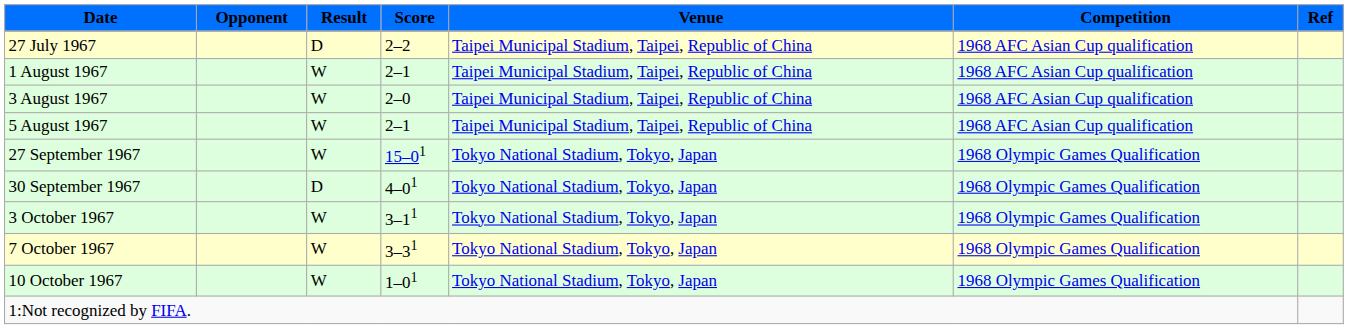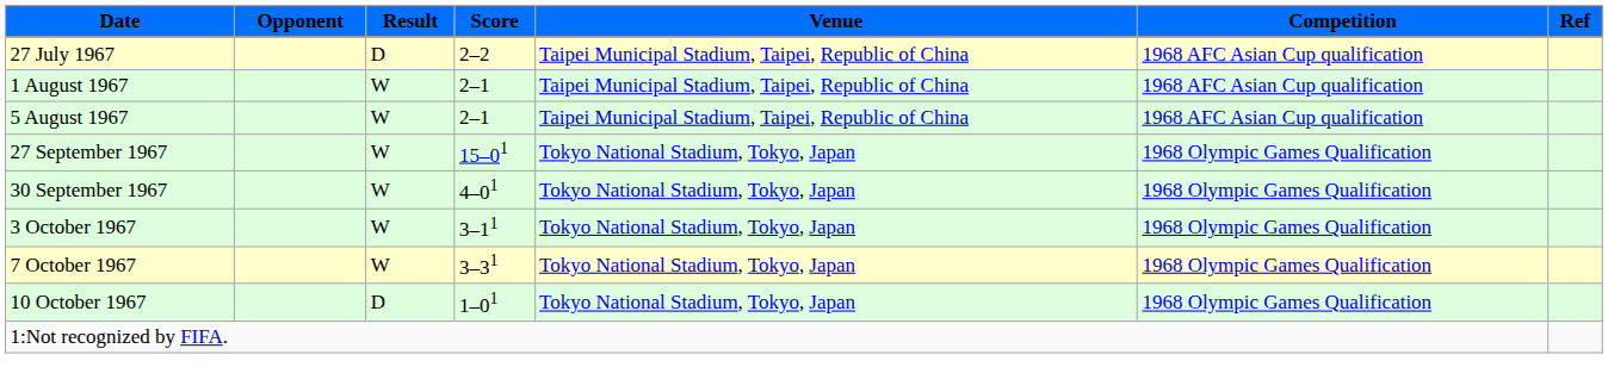- row: 3 August 1967 | W | 2–0 | Taipei Municipal Stadium, Taipei, Republic of China | 1968 AFC Asian Cup qualification
30 September 1967 | Result: D -> W
10 October 1967 | Result: W -> D
